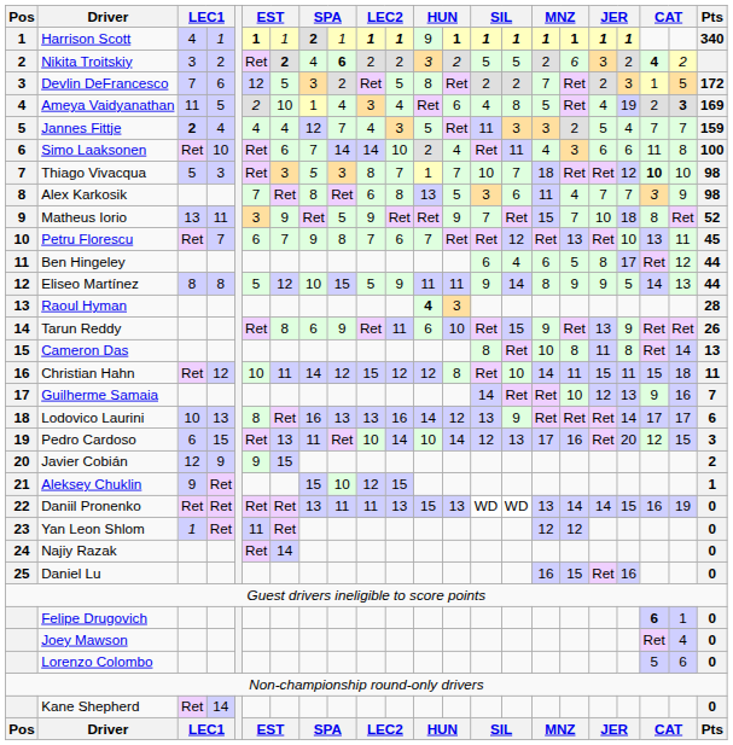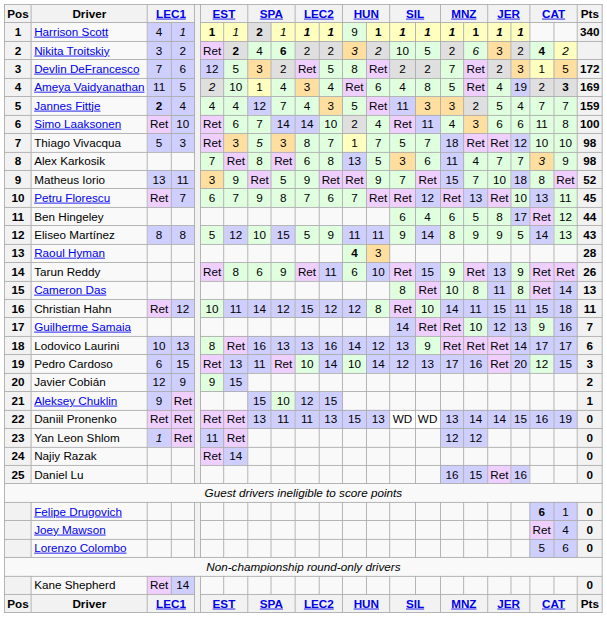Nikita Troitskiy | column 14: 5 -> 10
Thiago Vivacqua | column 14: 10 -> 5
Thiago Vivacqua | column 20: bold -> normal
Eliseo Martínez | Pts: 44 -> 43
